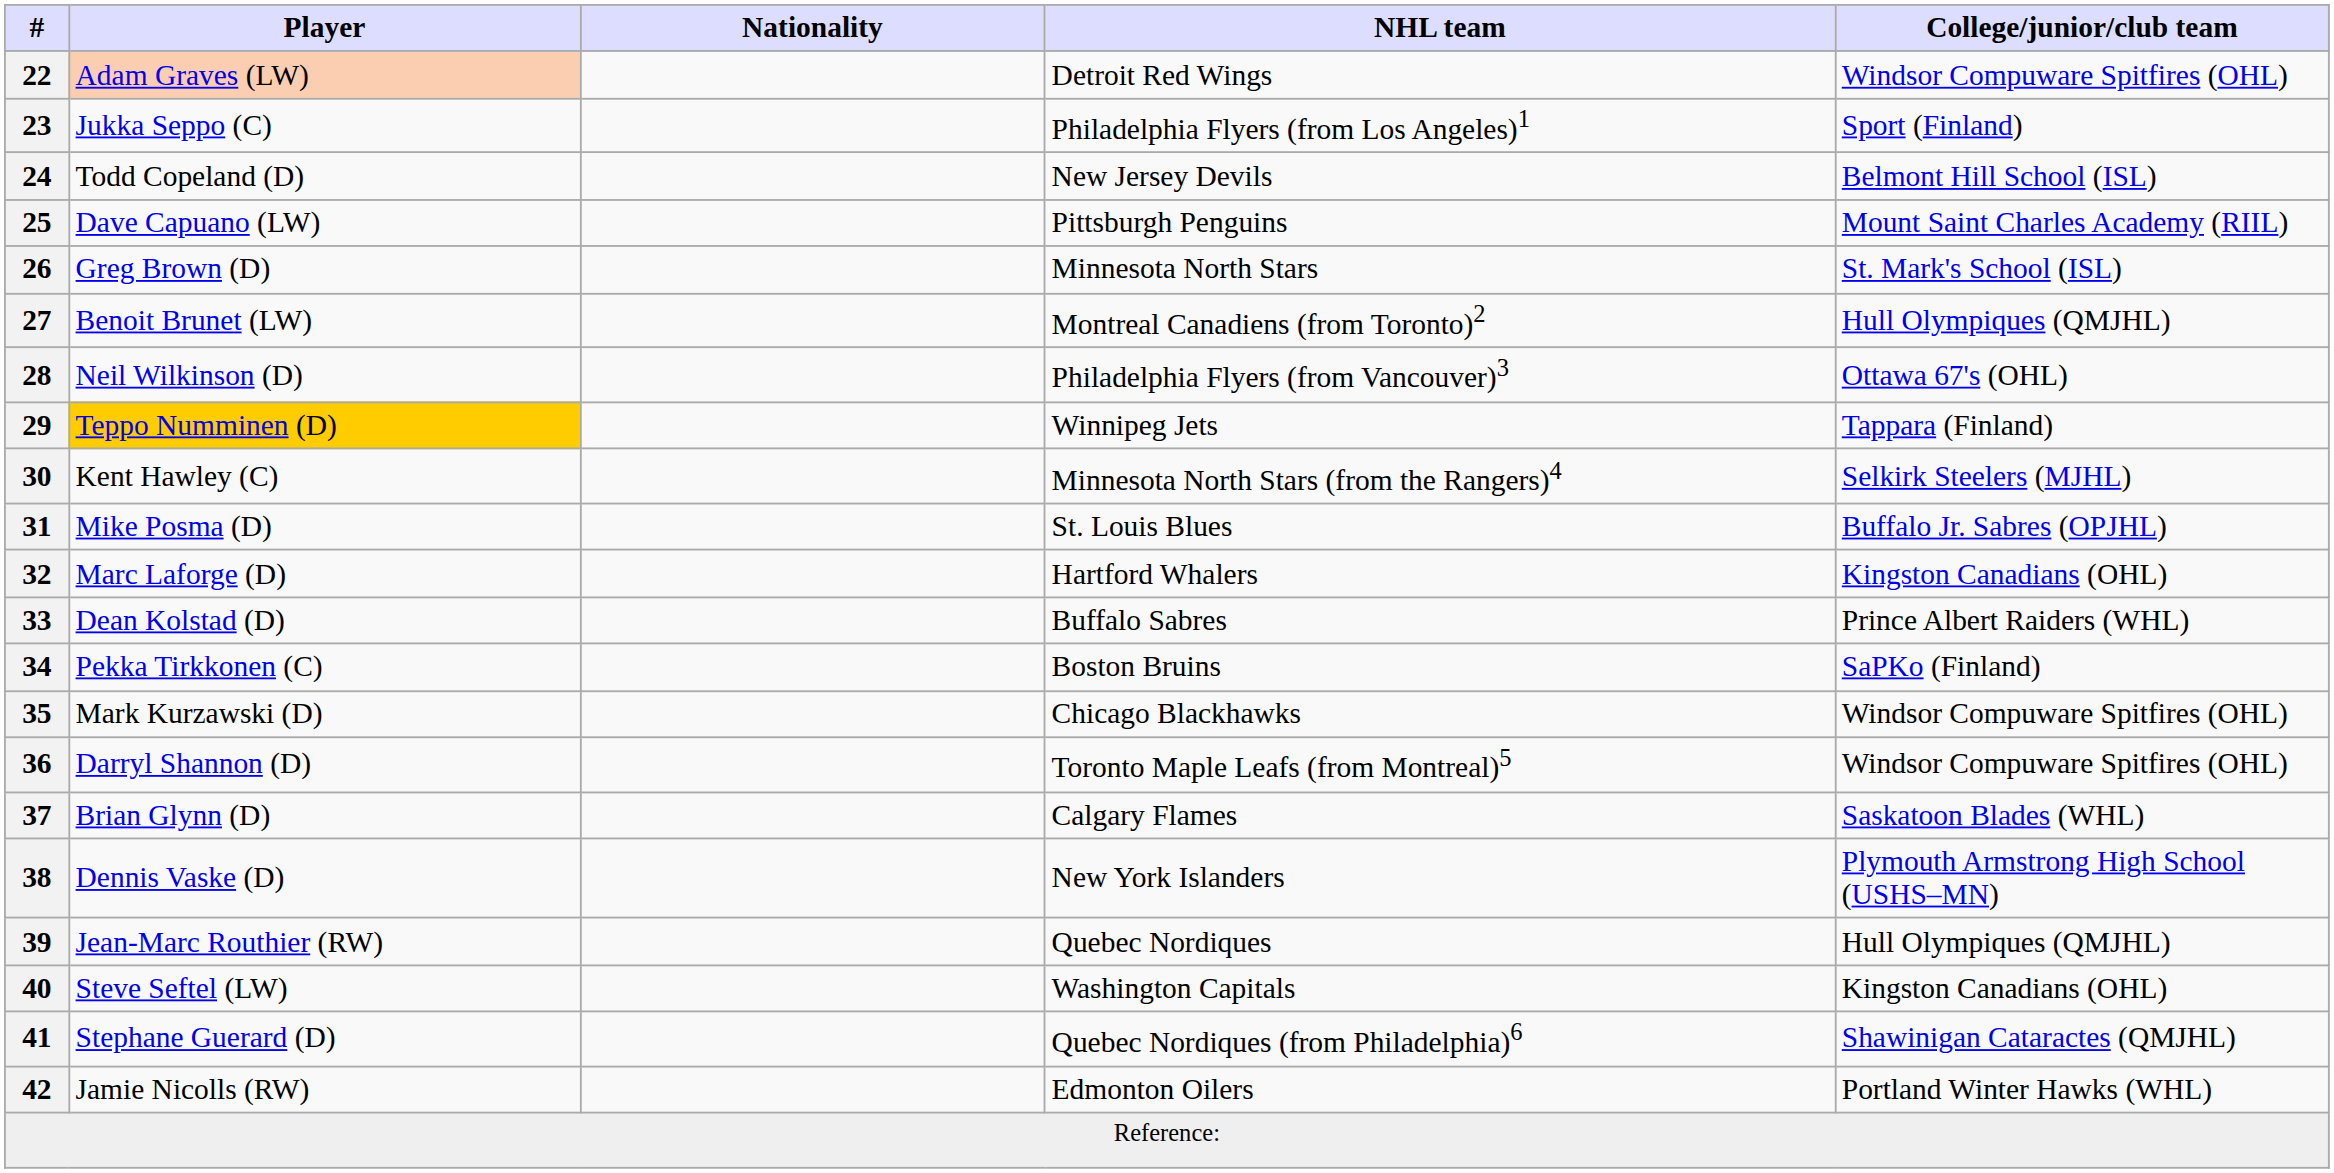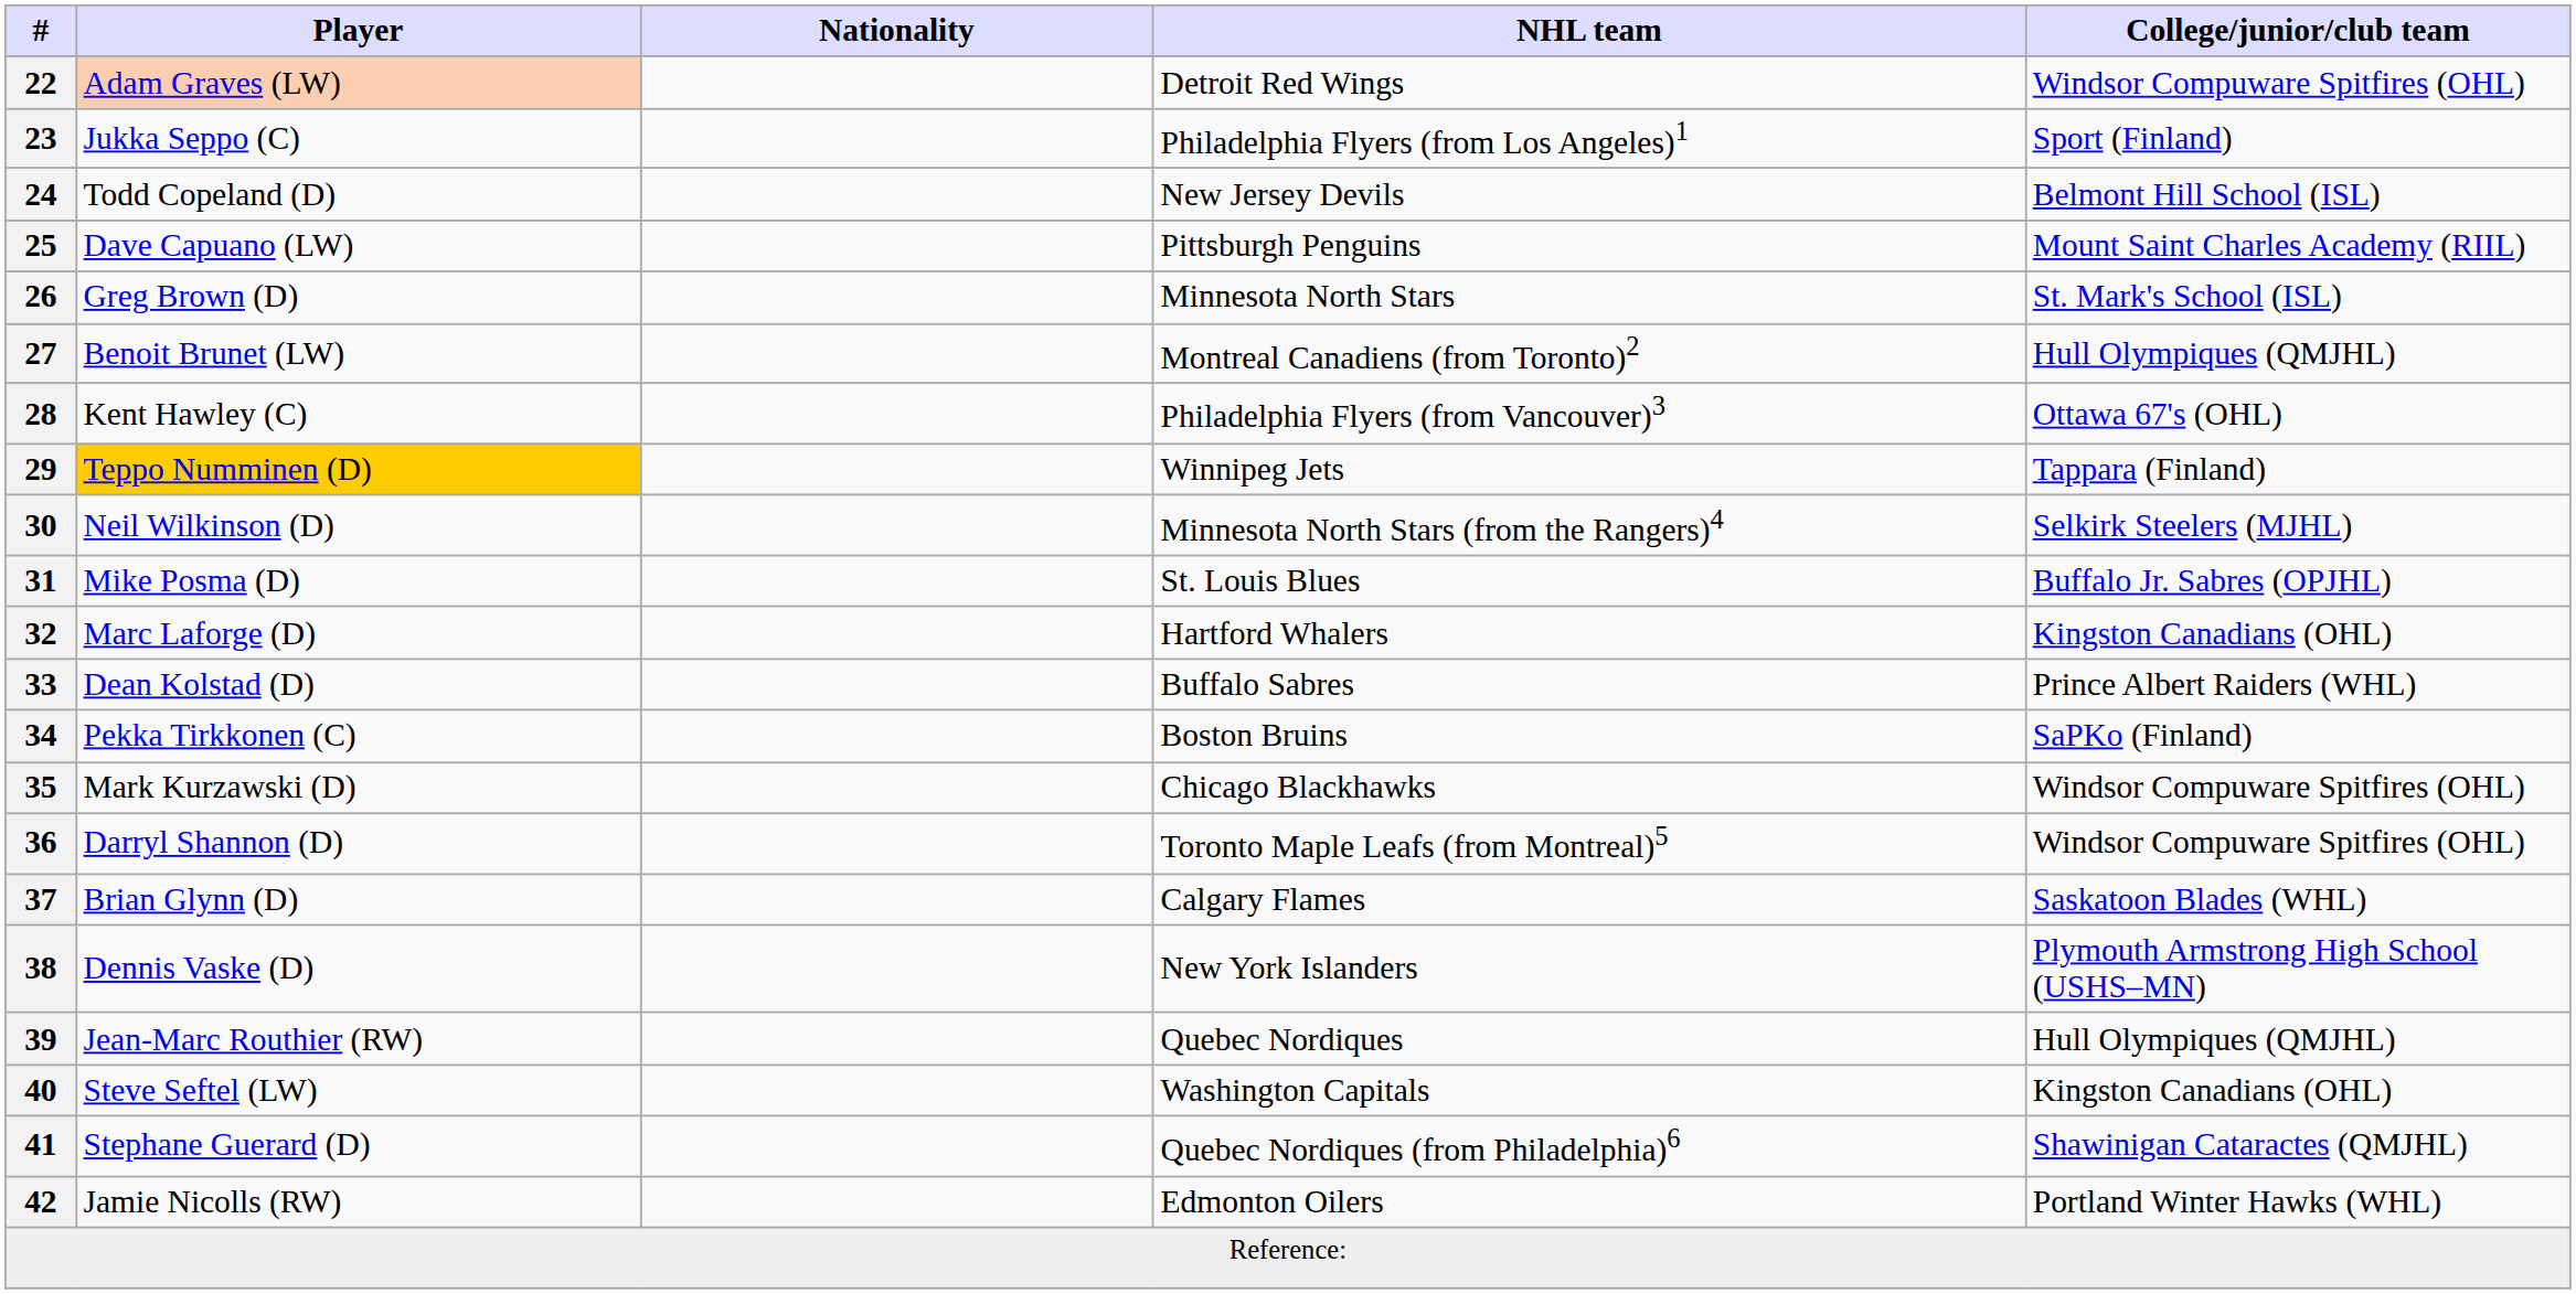28 | Player: Neil Wilkinson (D) -> Kent Hawley (C)
30 | Player: Kent Hawley (C) -> Neil Wilkinson (D)
